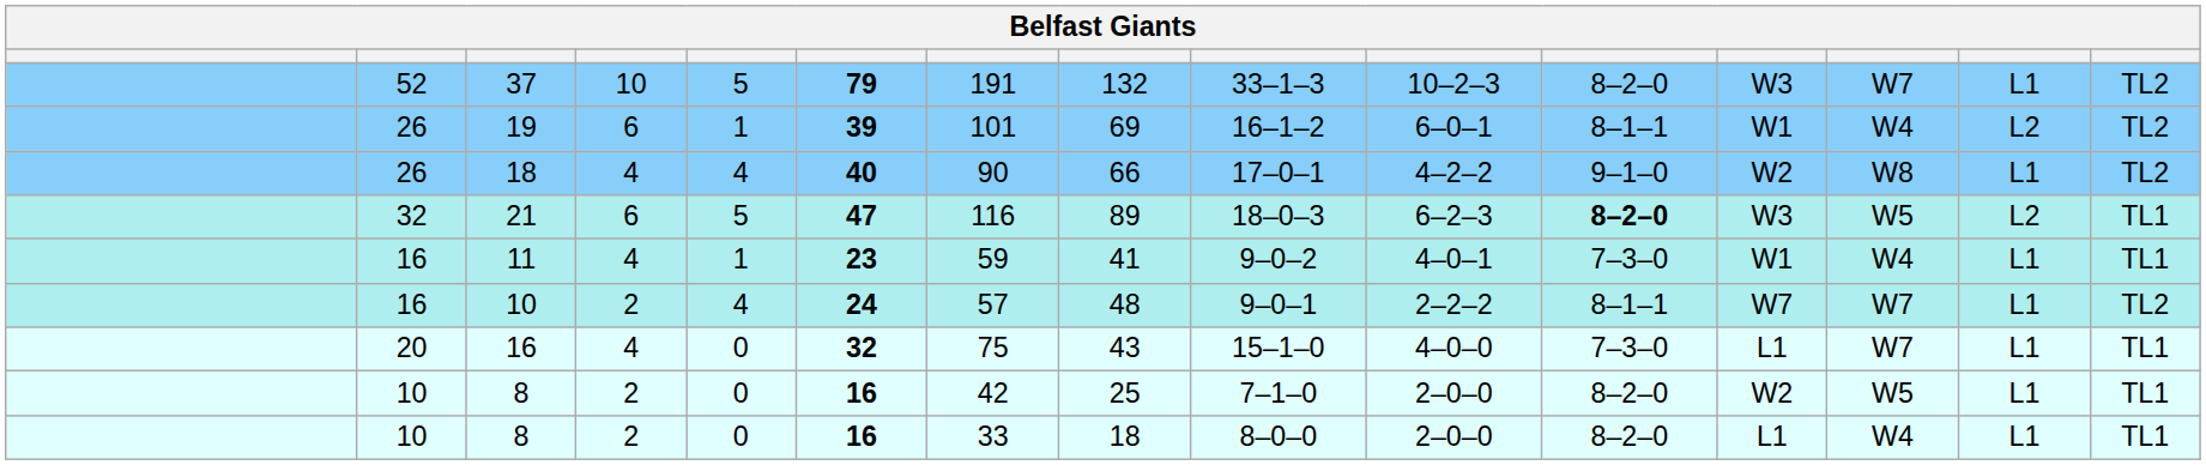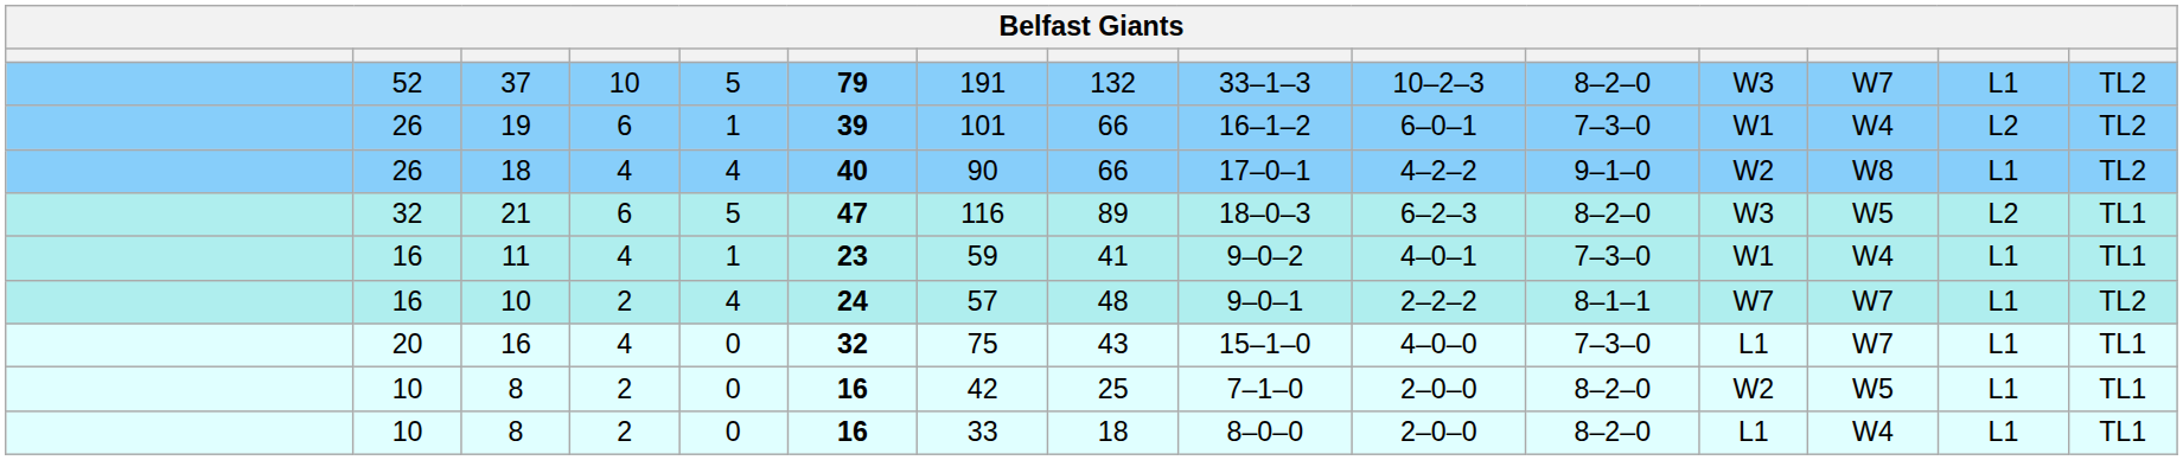19 | column 8: 69 -> 66
19 | column 11: 8–1–1 -> 7–3–0
21 | column 11: bold -> normal
